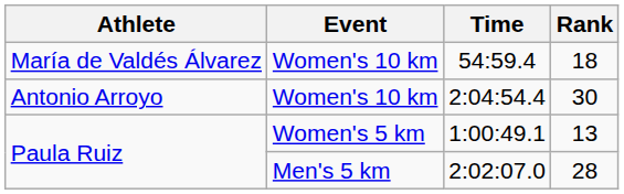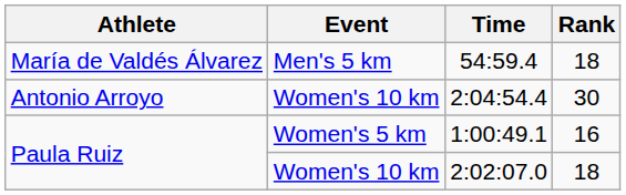54:59.4 | Event: Women's 10 km -> Men's 5 km
1:00:49.1 | Rank: 13 -> 16
2:02:07.0 | Event: Men's 5 km -> Women's 10 km
2:02:07.0 | Rank: 28 -> 18
